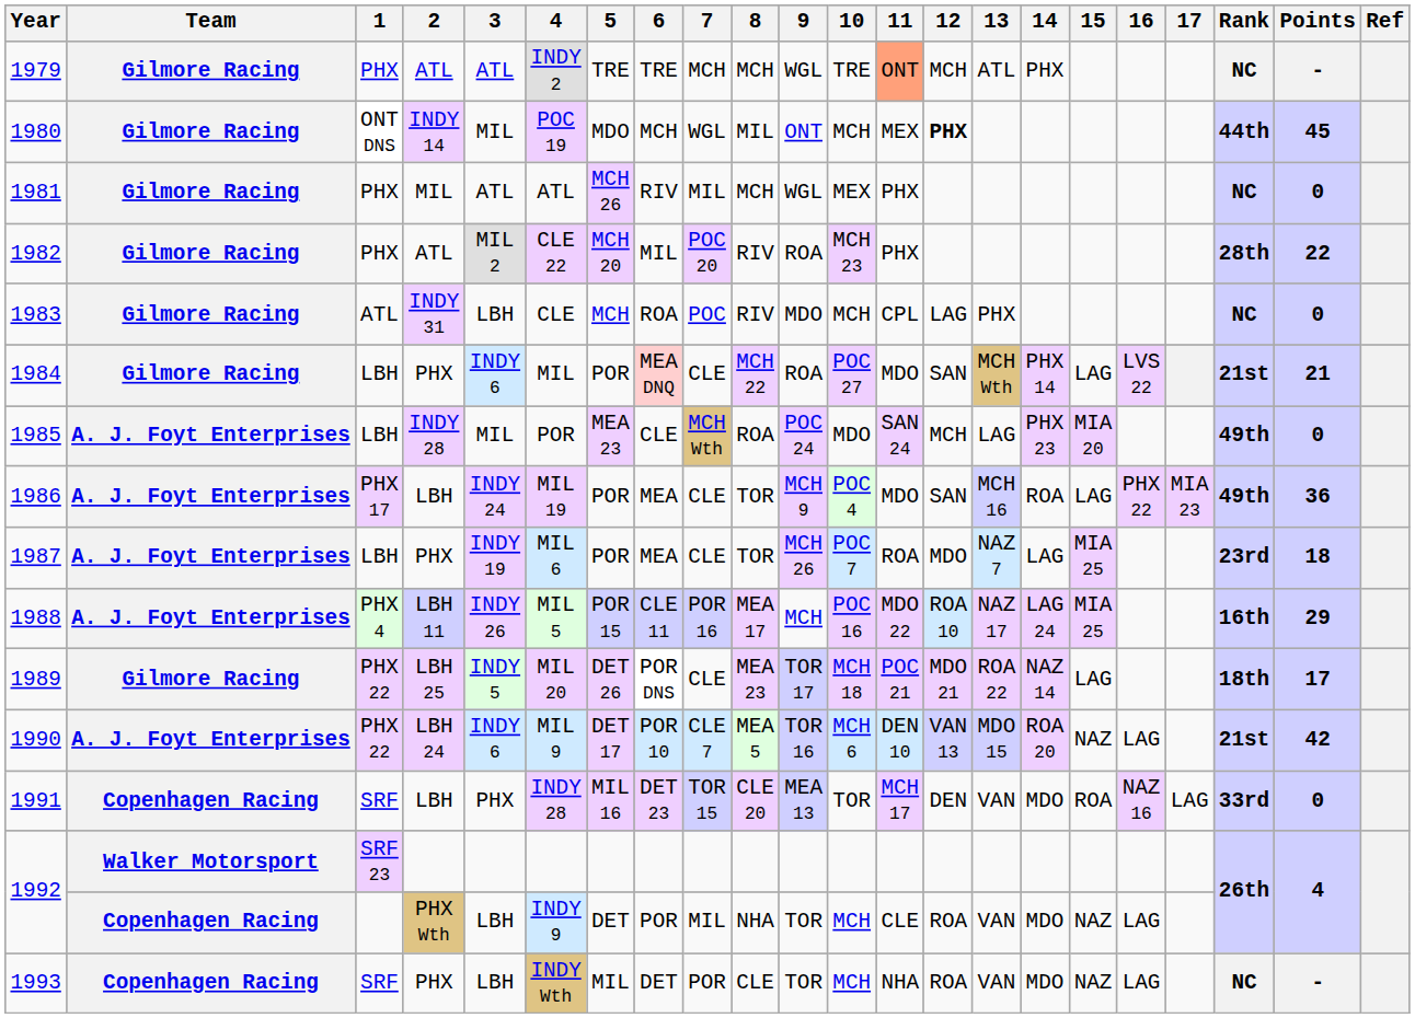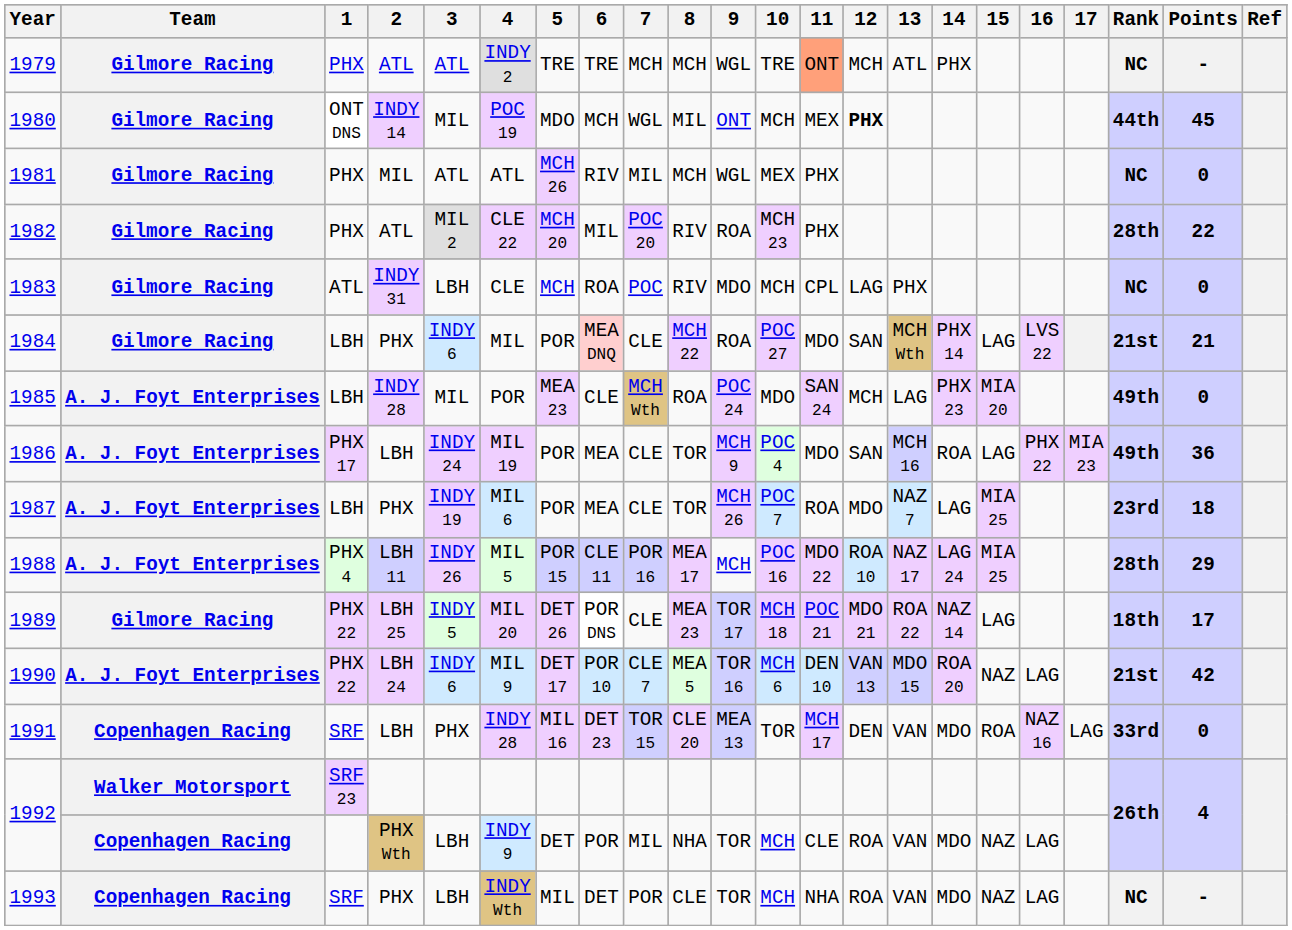1988 | Rank: 16th -> 28th
